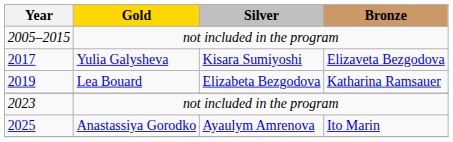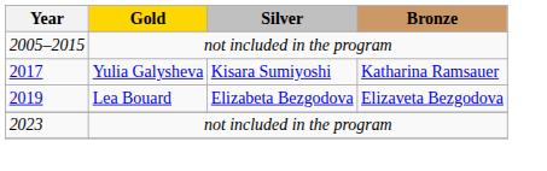2017 | Bronze: Elizaveta Bezgodova -> Katharina Ramsauer
2019 | Bronze: Katharina Ramsauer -> Elizaveta Bezgodova
- row: 2025 | Anastassiya Gorodko | Ayaulym Amrenova | Ito Marin
